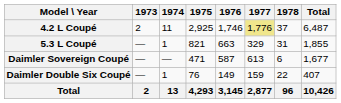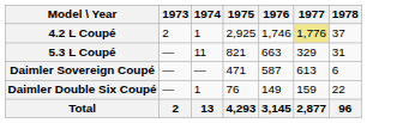- column: Total | 6,487 | 1,855 | 1,677 | 407 | 10,426
4.2 L Coupé | 1974: 11 -> 1
5.3 L Coupé | 1974: 1 -> 11
